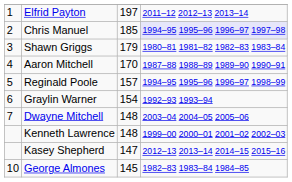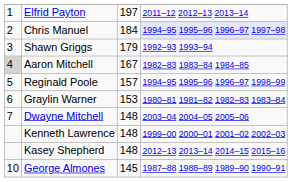Chris Manuel | column 3: 185 -> 184
Shawn Griggs | column 4: 1980–81 1981–82 1982–83 1983–84 -> 1992–93 1993–94
Aaron Mitchell | column 1: no background -> lightgrey background
Aaron Mitchell | column 3: 170 -> 167
Aaron Mitchell | column 4: 1987–88 1988–89 1989–90 1990–91 -> 1982–83 1983–84 1984–85
Graylin Warner | column 3: 154 -> 153
Graylin Warner | column 4: 1992–93 1993–94 -> 1980–81 1981–82 1982–83 1983–84
Kasey Shepherd | column 3: 147 -> 148
George Almones | column 4: 1982–83 1983–84 1984–85 -> 1987–88 1988–89 1989–90 1990–91
